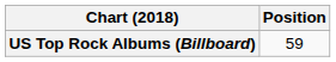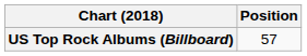US Top Rock Albums (Billboard) | Position: 59 -> 57
